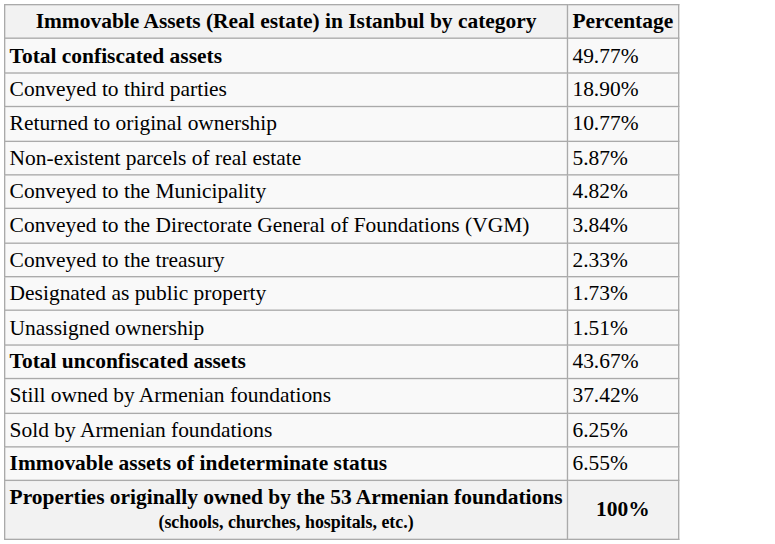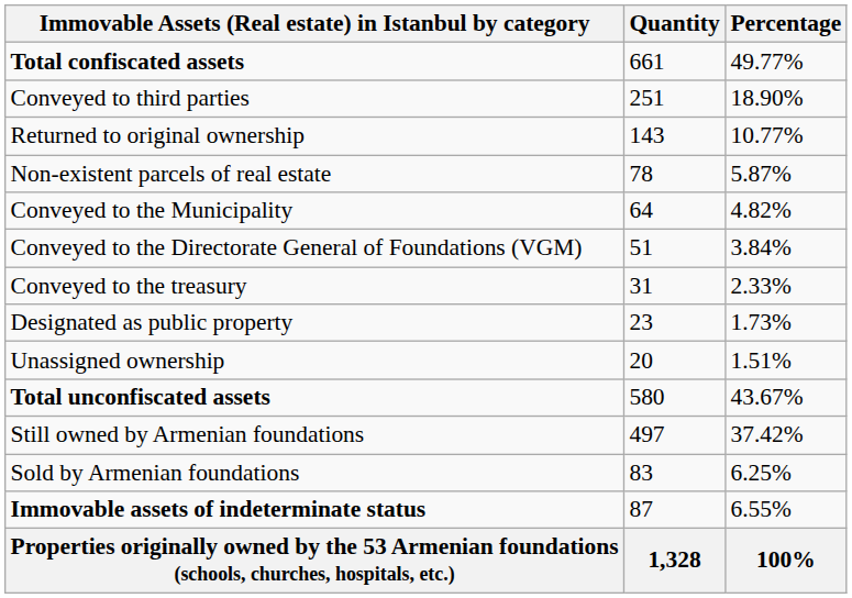+ column: Quantity | 661 | 251 | 143 | 78 | 64 | 51 | 31 | 23 | 20 | 580 | 497 | 83 | 87 | 1,328
